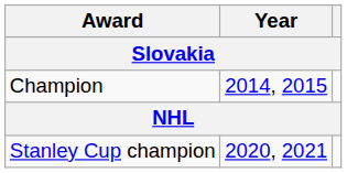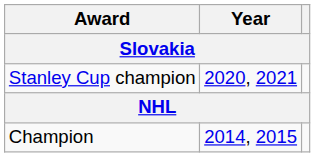rows swapped: Champion <-> Stanley Cup champion
